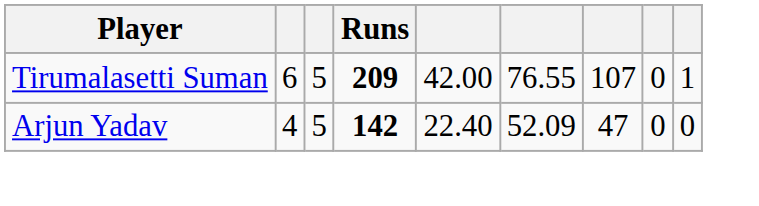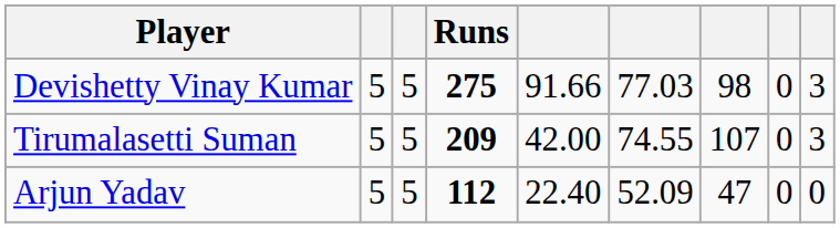+ row: Devishetty Vinay Kumar | 5 | 5 | 275 | 91.66 | 77.03 | 98 | 0 | 3
Tirumalasetti Suman | column 2: 6 -> 5
Tirumalasetti Suman | column 6: 76.55 -> 74.55
Tirumalasetti Suman | column 9: 1 -> 3
Arjun Yadav | column 2: 4 -> 5
Arjun Yadav | Runs: 142 -> 112
